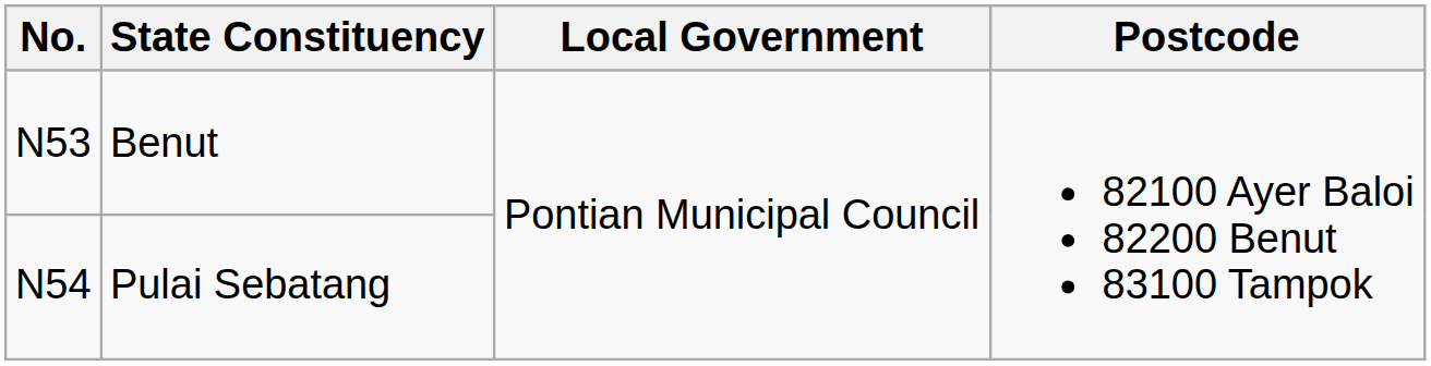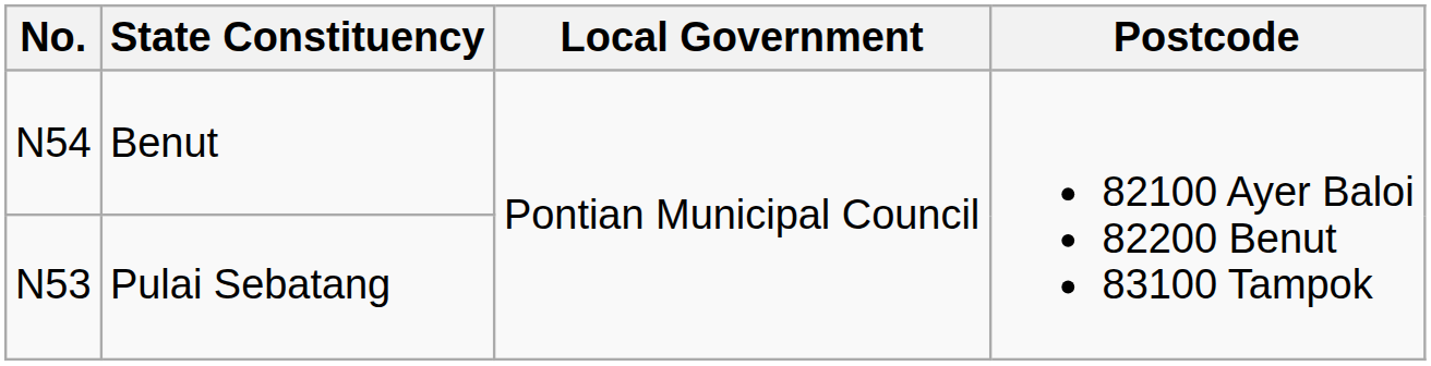Benut | No.: N53 -> N54
Pulai Sebatang | No.: N54 -> N53
